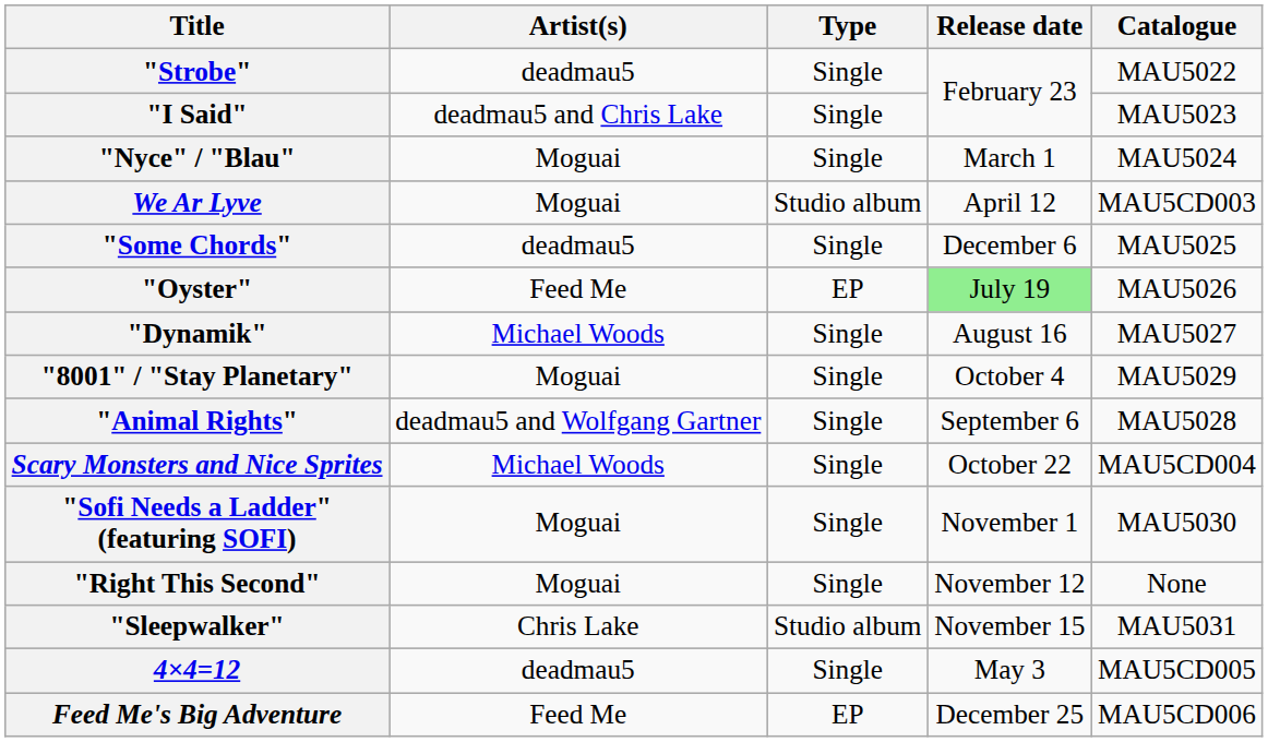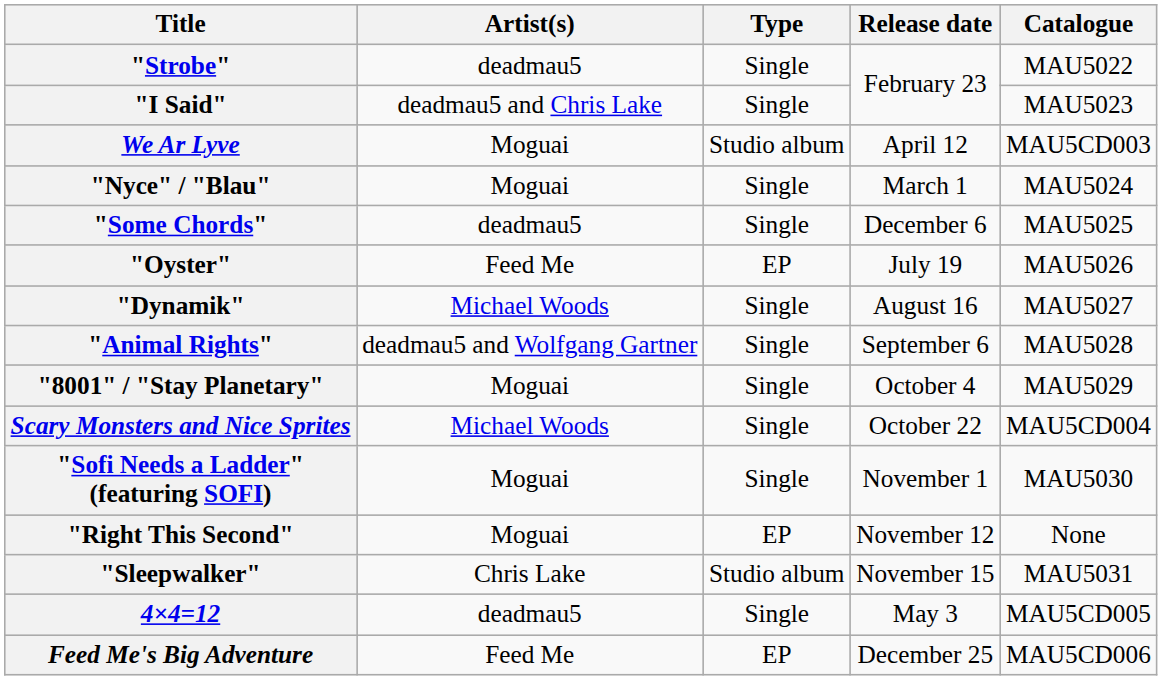rows swapped: "Nyce" / "Blau" <-> We Ar Lyve
"Oyster" | Release date: lightgreen background -> no background
rows swapped: "Animal Rights" <-> "8001" / "Stay Planetary"
"Right This Second" | Type: Single -> EP
